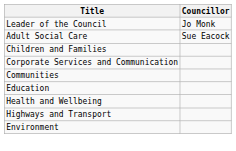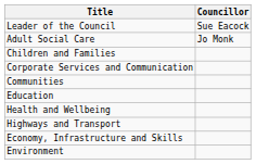Leader of the Council | Councillor: Jo Monk -> Sue Eacock
Adult Social Care | Councillor: Sue Eacock -> Jo Monk
+ row: Economy, Infrastructure and Skills
